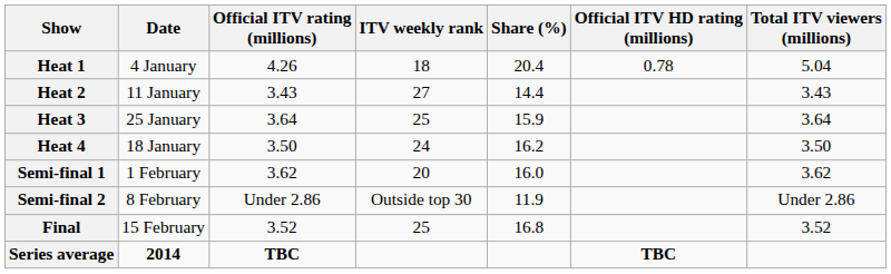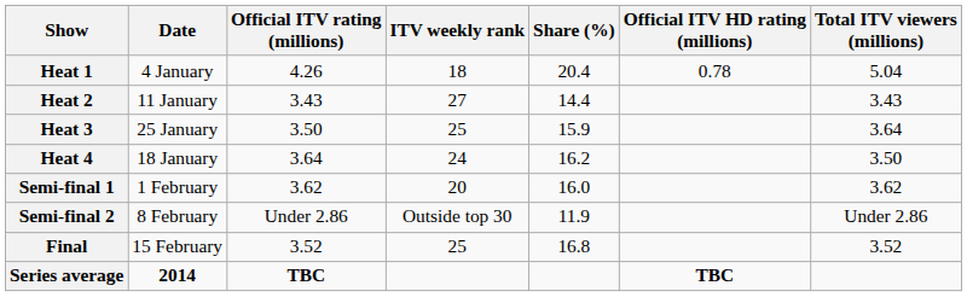Heat 3 | Official ITV rating (millions): 3.64 -> 3.50
Heat 4 | Official ITV rating (millions): 3.50 -> 3.64
